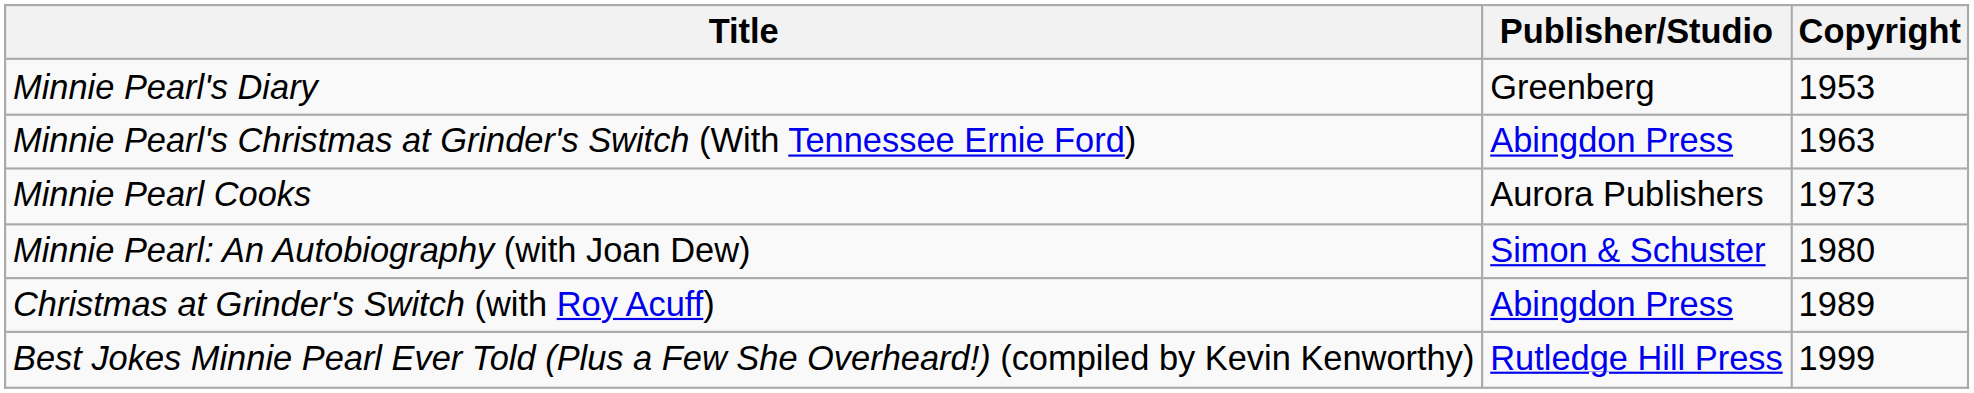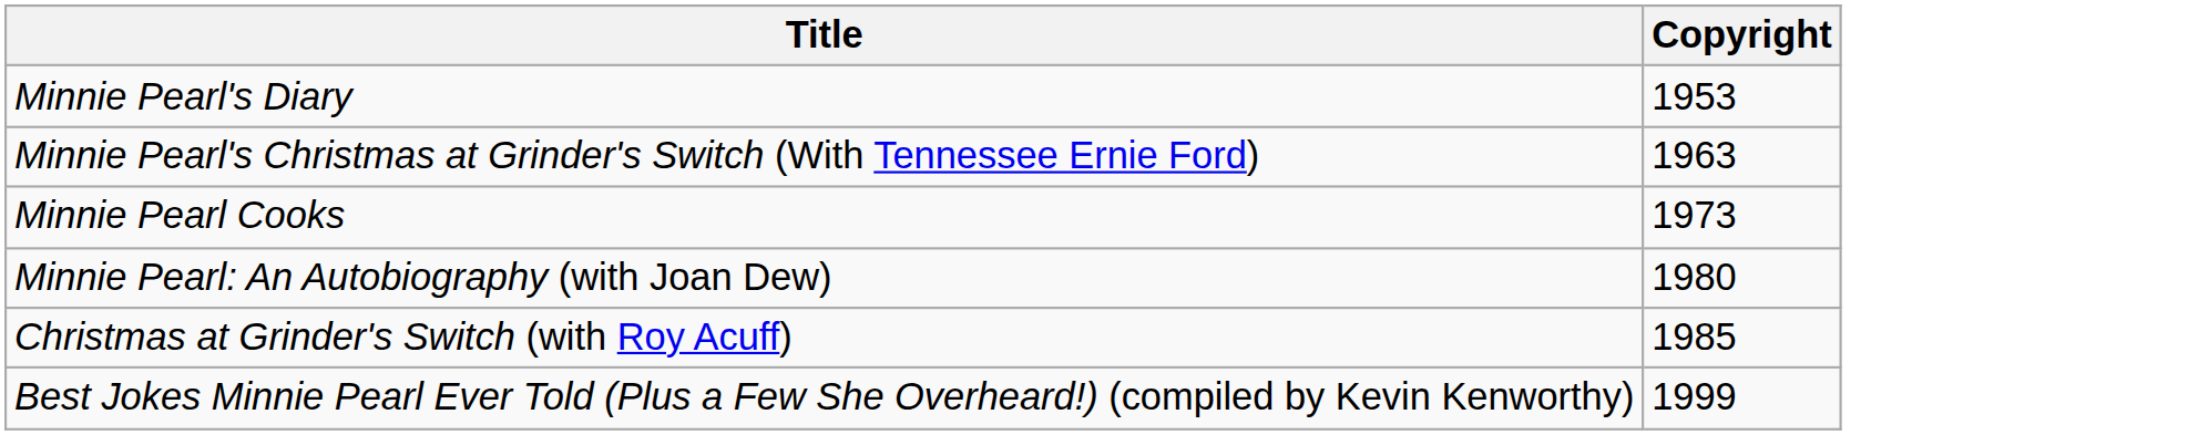- column: Publisher/Studio | Greenberg | Abingdon Press | Aurora Publishers | Simon & Schuster | Abingdon Press | Rutledge Hill Press
Christmas at Grinder's Switch (with Roy Acuff) | Copyright: 1989 -> 1985
